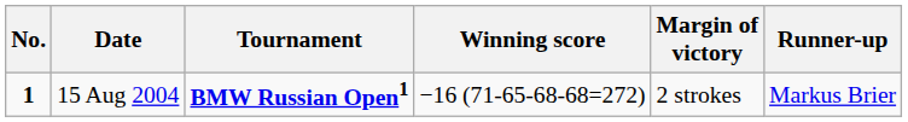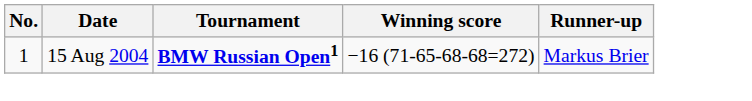- column: Margin of victory | 2 strokes
15 Aug 2004 | No.: bold -> normal
